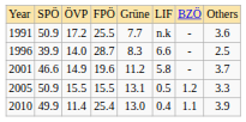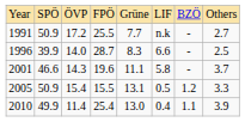1991 | column 8: 3.6 -> 2.7
2001 | column 3: 14.9 -> 14.3
2001 | column 5: 11.2 -> 11.1
2005 | column 3: 15.5 -> 15.4
